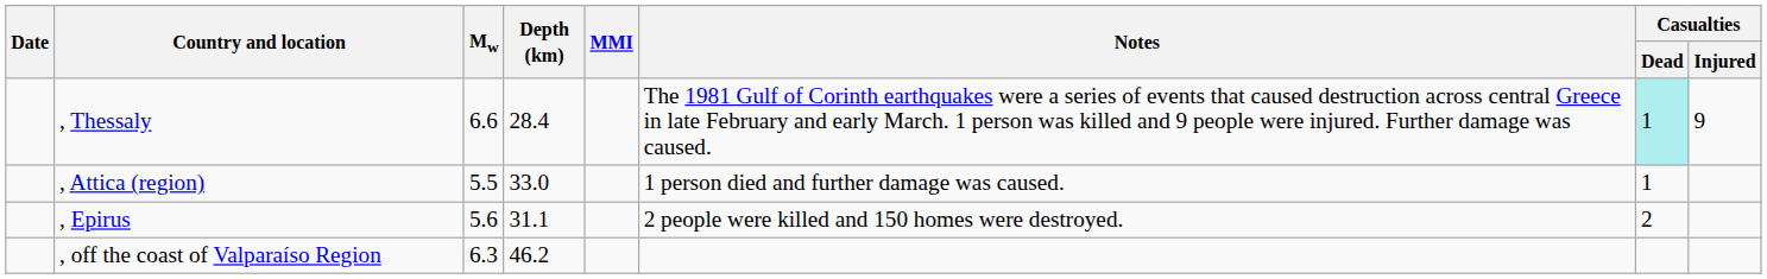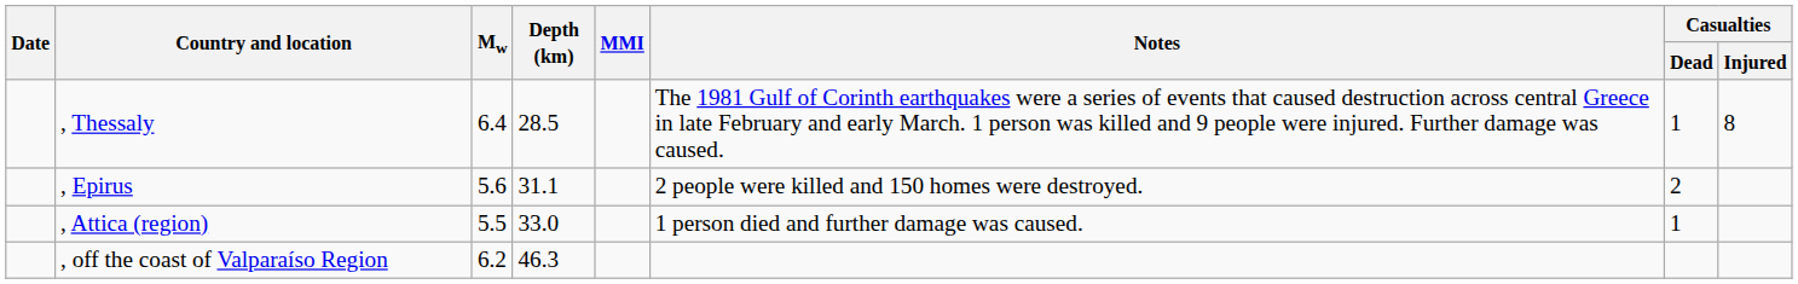, Thessaly | Mw: 6.6 -> 6.4
, Thessaly | Depth (km): 28.4 -> 28.5
, Thessaly | Casualties / Dead: paleturquoise background -> no background
, Thessaly | Casualties / Injured: 9 -> 8
rows swapped: , Attica (region) <-> , Epirus
, off the coast of Valparaíso Region | Mw: 6.3 -> 6.2
, off the coast of Valparaíso Region | Depth (km): 46.2 -> 46.3
